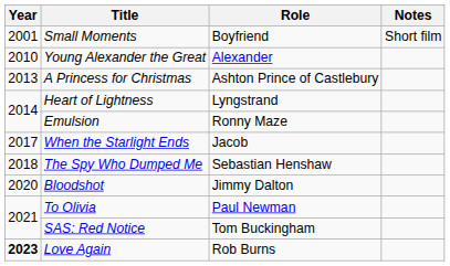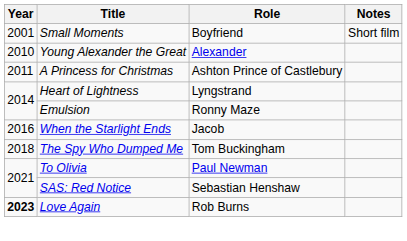A Princess for Christmas | Year: 2013 -> 2011
When the Starlight Ends | Year: 2017 -> 2016
The Spy Who Dumped Me | Role: Sebastian Henshaw -> Tom Buckingham
- row: 2020 | Bloodshot | Jimmy Dalton
SAS: Red Notice | Role: Tom Buckingham -> Sebastian Henshaw
